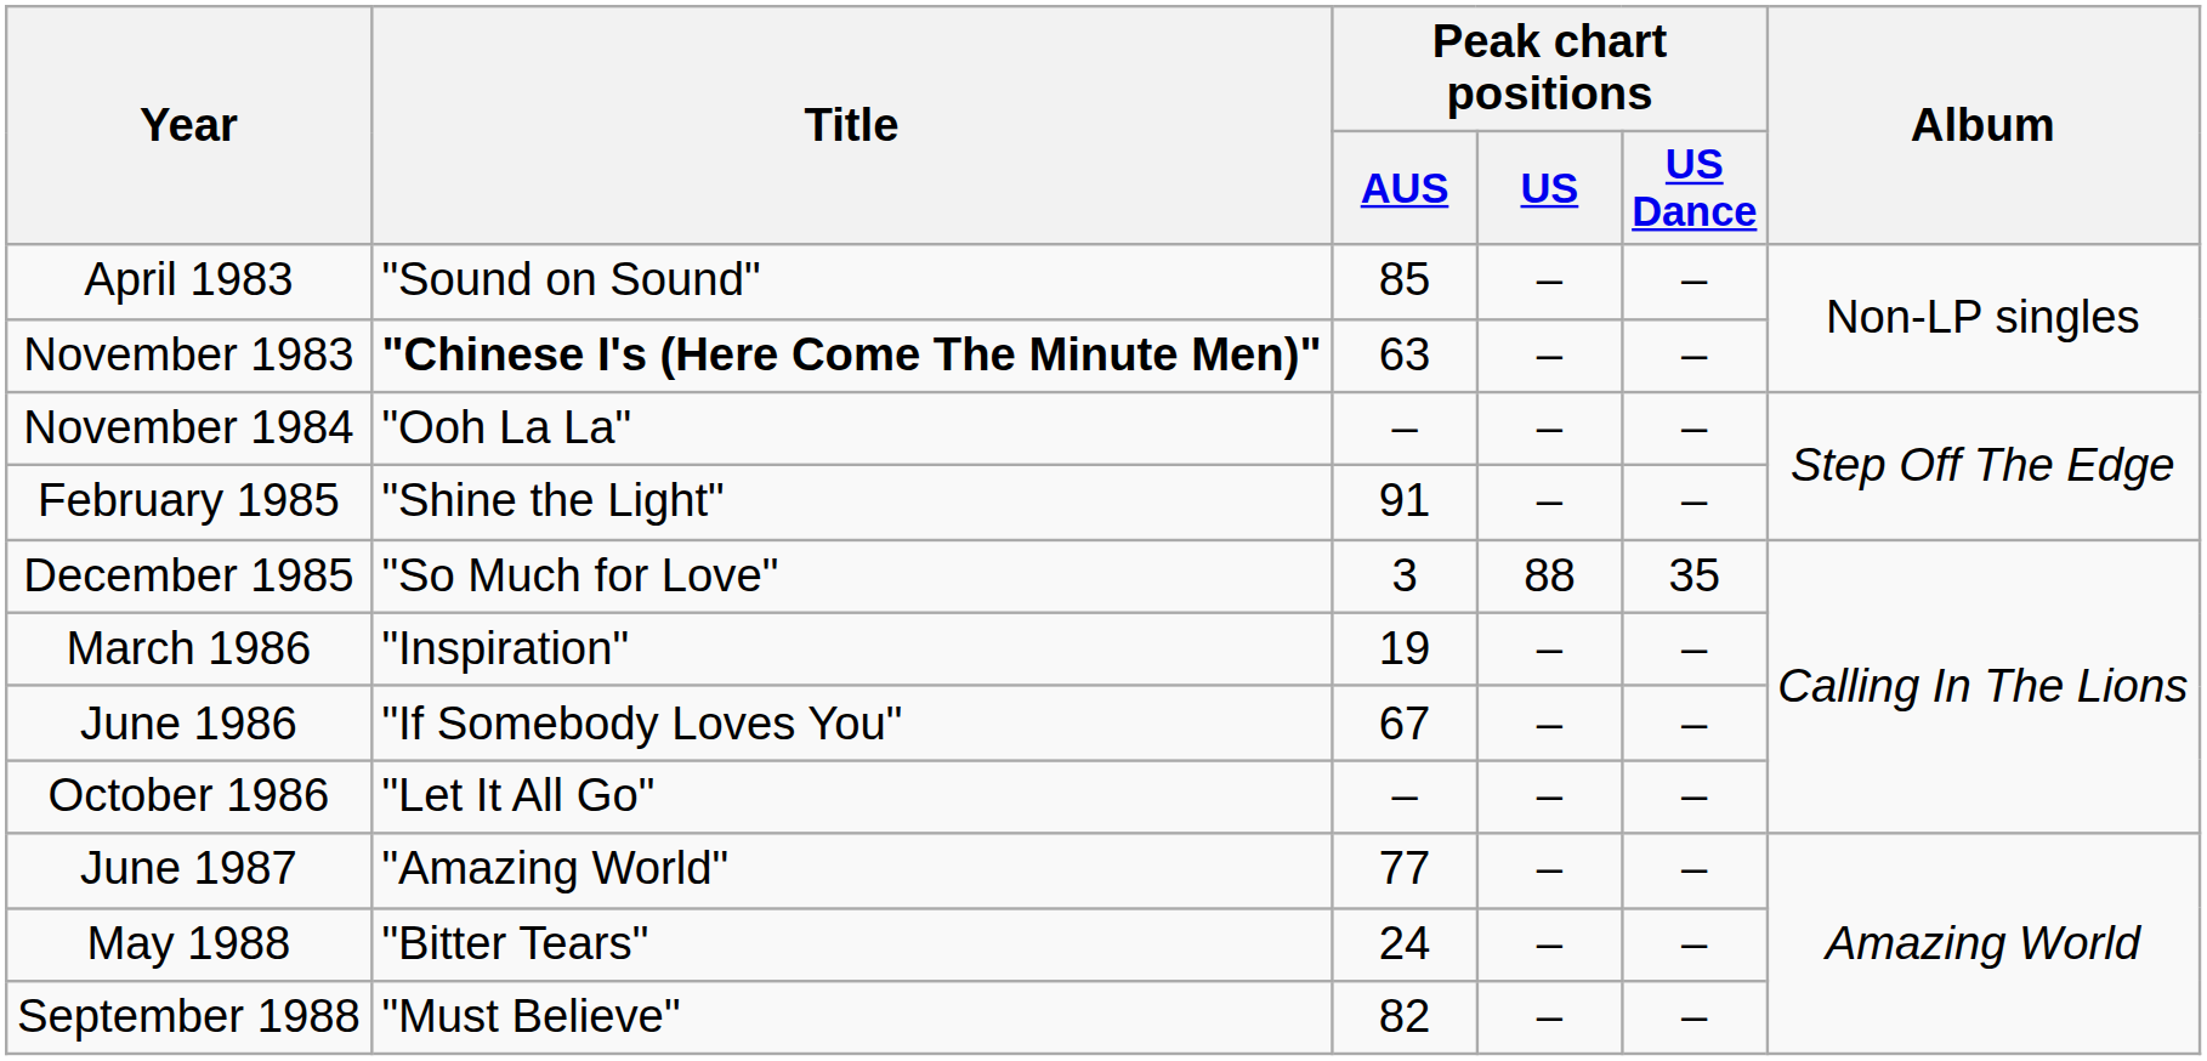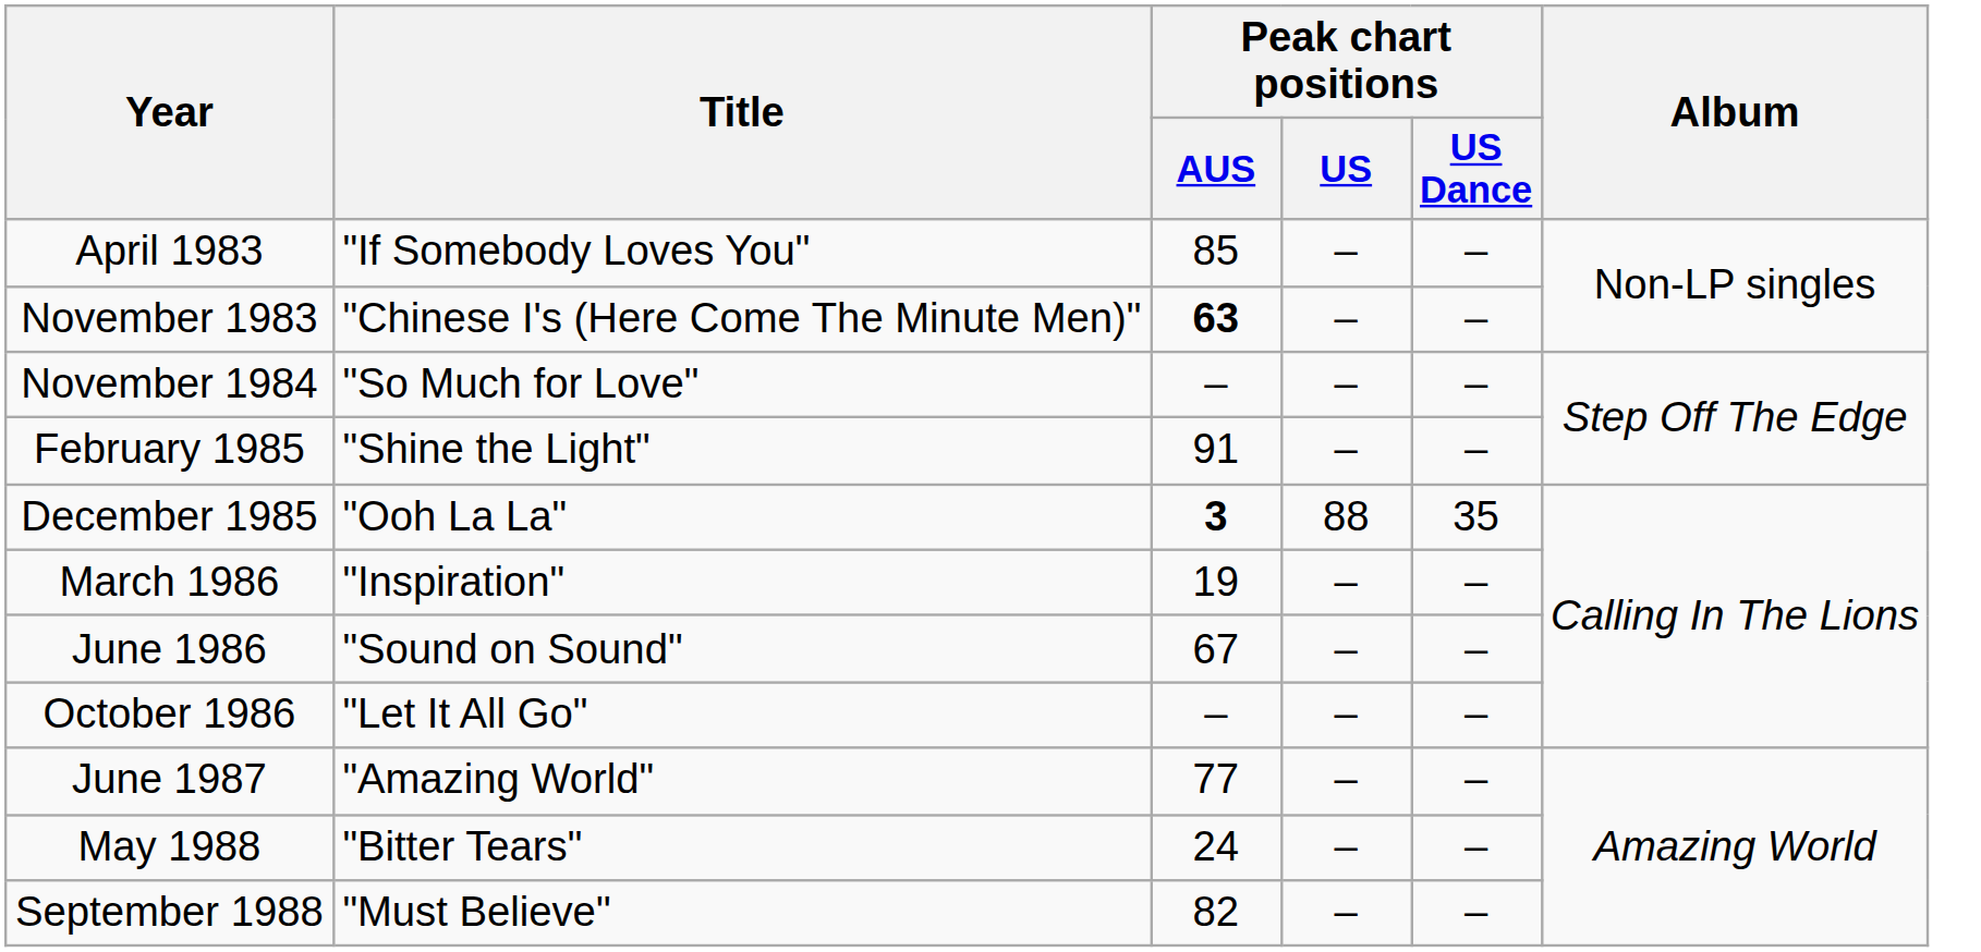April 1983 | Title: "Sound on Sound" -> "If Somebody Loves You"
November 1983 | Title: bold -> normal
November 1983 | Peak chart positions / AUS: normal -> bold
November 1984 | Title: "Ooh La La" -> "So Much for Love"
December 1985 | Title: "So Much for Love" -> "Ooh La La"
December 1985 | Peak chart positions / AUS: normal -> bold
June 1986 | Title: "If Somebody Loves You" -> "Sound on Sound"
